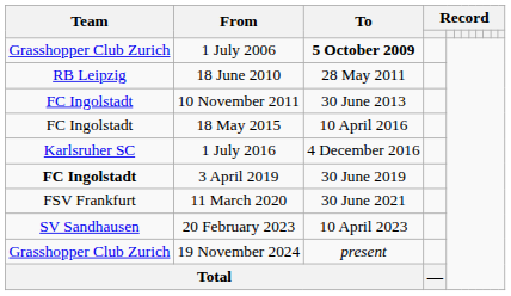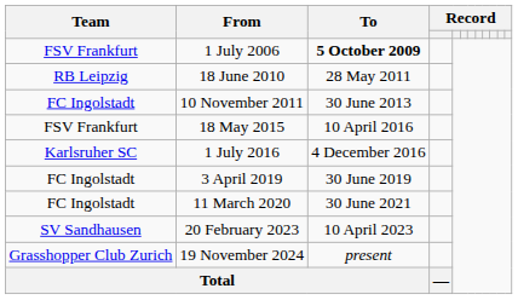1 July 2006 | Team: Grasshopper Club Zurich -> FSV Frankfurt
18 May 2015 | Team: FC Ingolstadt -> FSV Frankfurt
3 April 2019 | Team: bold -> normal
11 March 2020 | Team: FSV Frankfurt -> FC Ingolstadt
